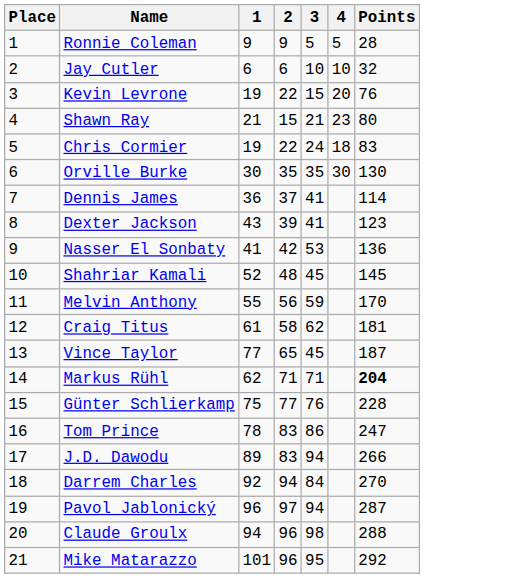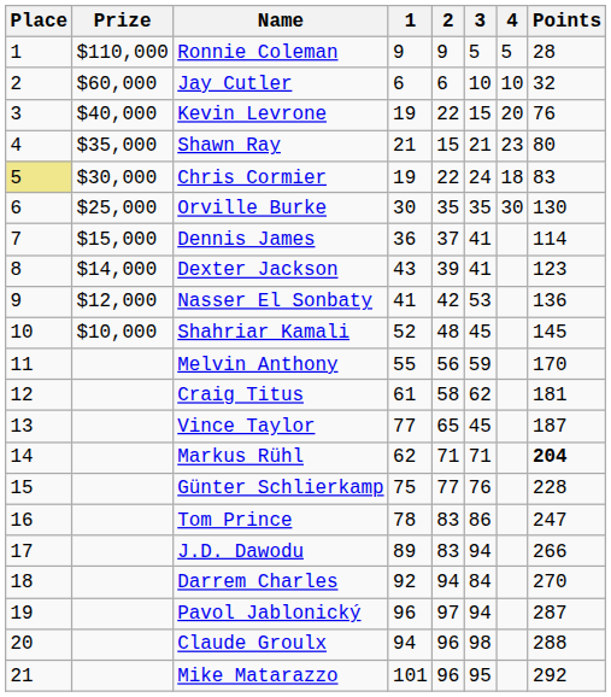+ column: Prize | $110,000 | $60,000 | $40,000 | $35,000 | $30,000 | $25,000 | $15,000 | $14,000 | $12,000 | $10,000
Chris Cormier | Place: no background -> khaki background
